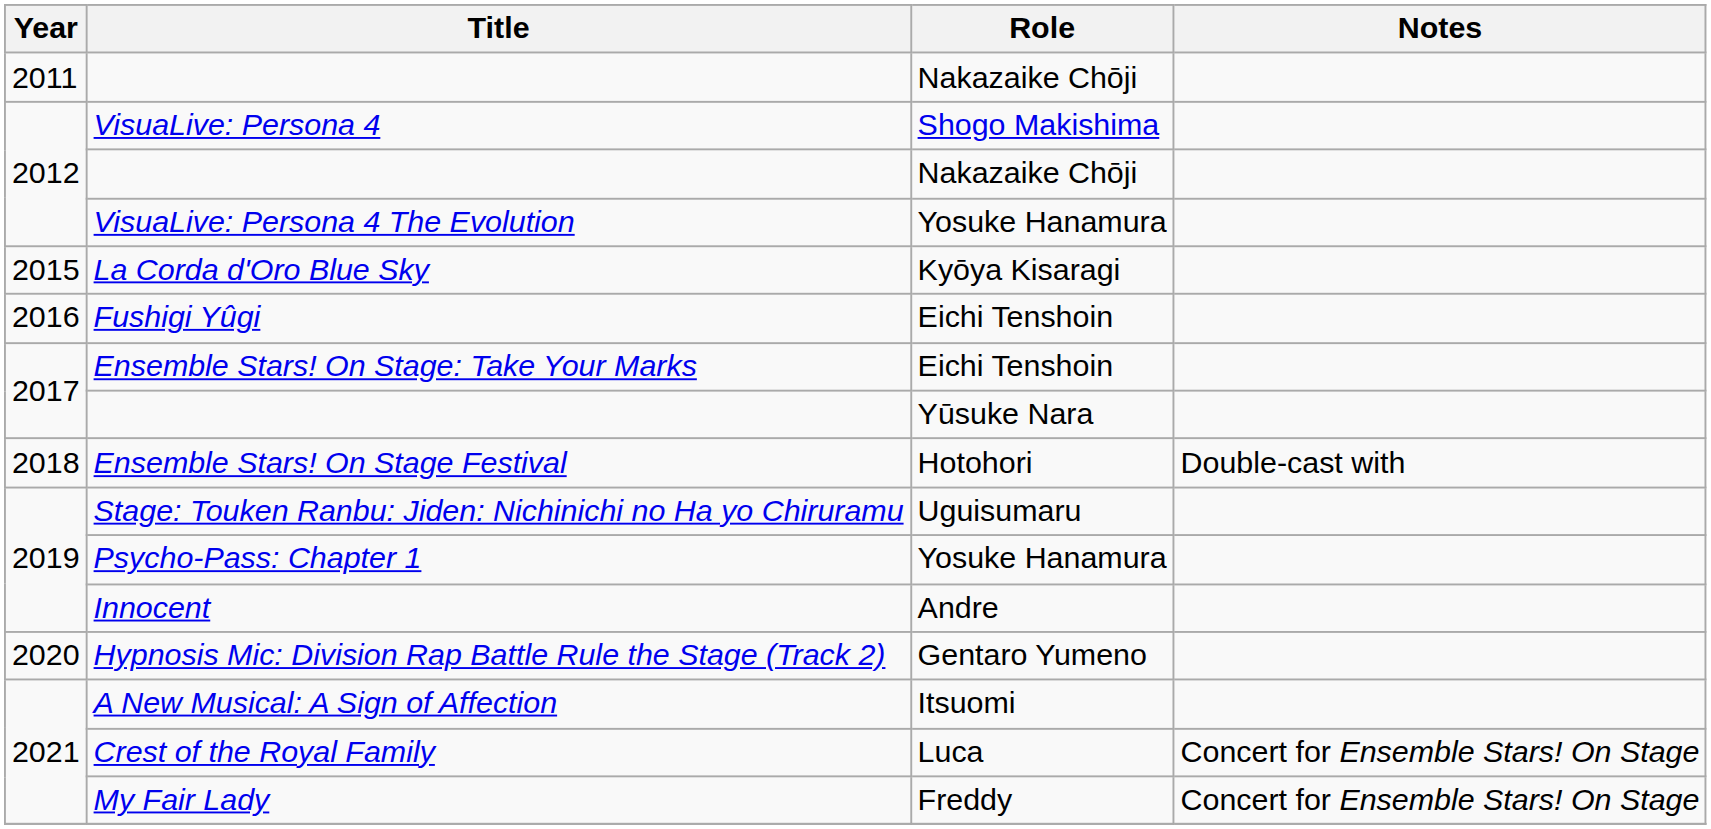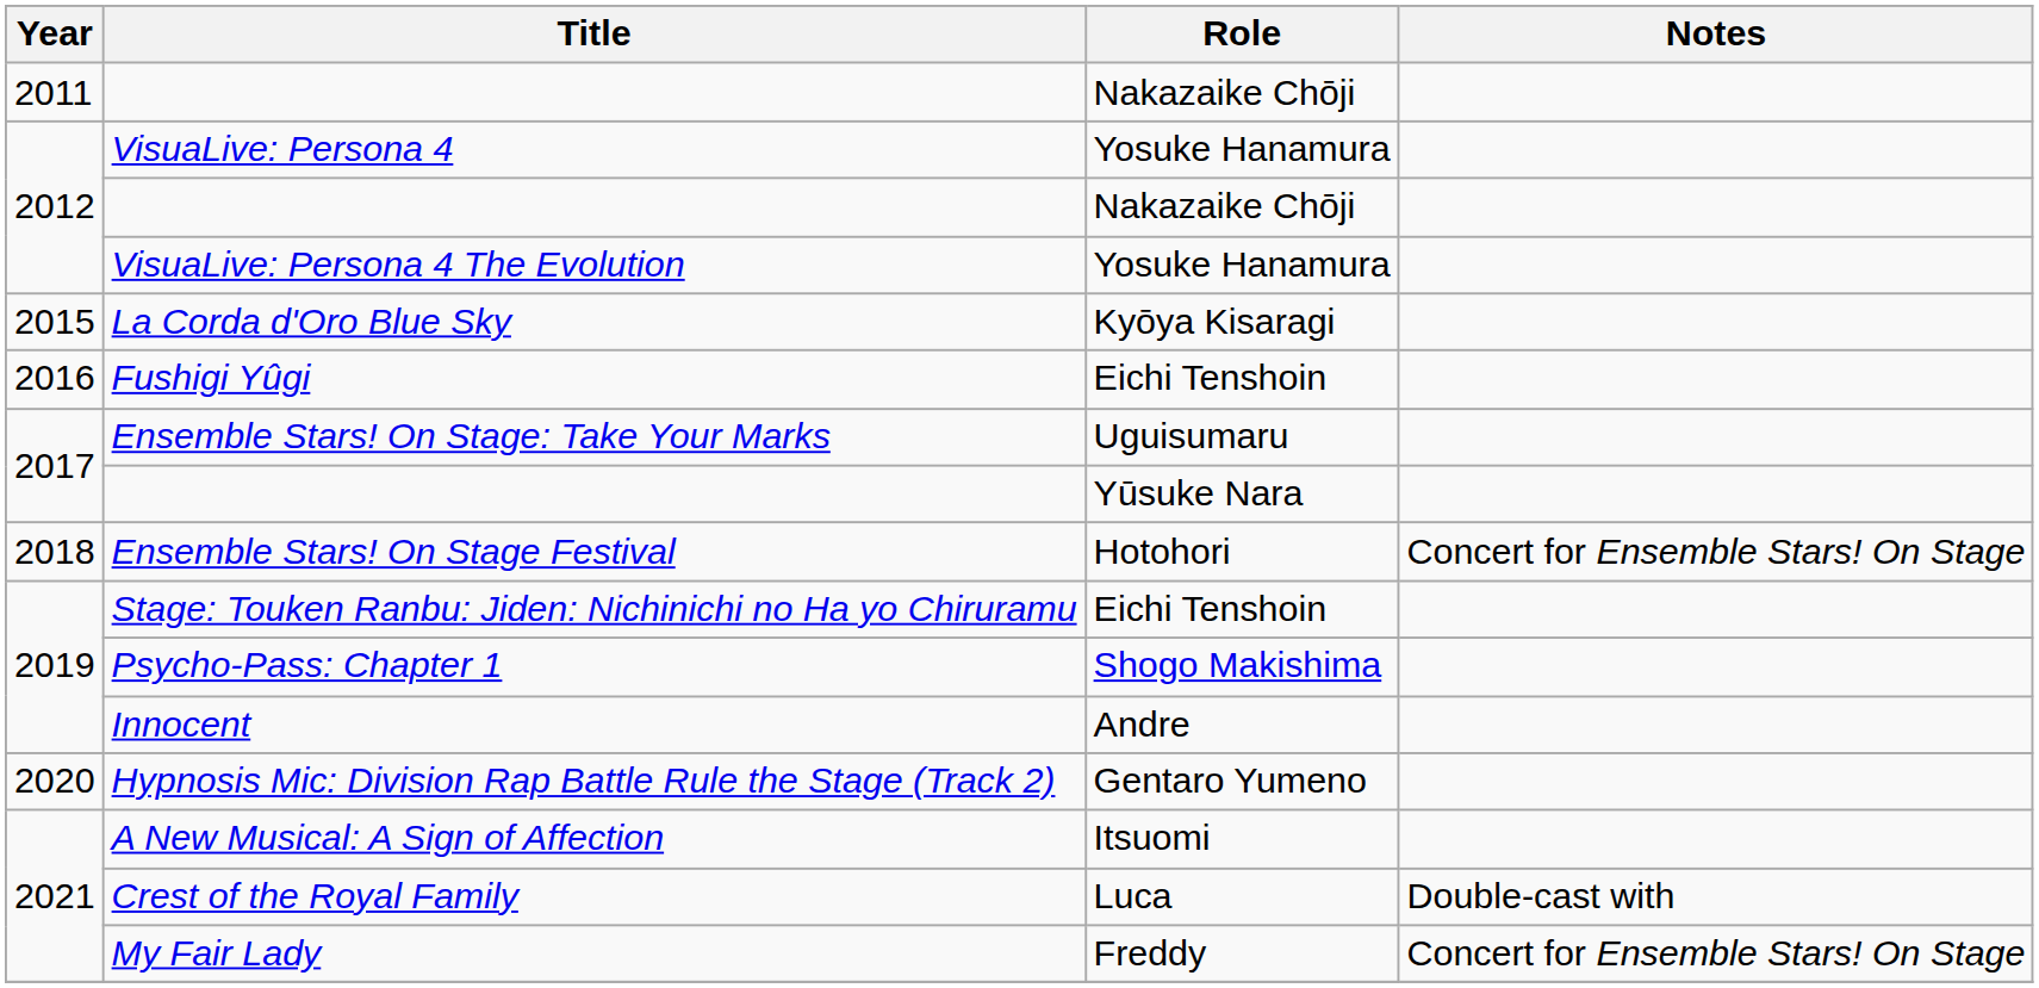VisuaLive: Persona 4 | Role: Shogo Makishima -> Yosuke Hanamura
Ensemble Stars! On Stage: Take Your Marks | Role: Eichi Tenshoin -> Uguisumaru
Ensemble Stars! On Stage Festival | Notes: Double-cast with -> Concert for Ensemble Stars! On Stage
Stage: Touken Ranbu: Jiden: Nichinichi no Ha yo Chiruramu | Role: Uguisumaru -> Eichi Tenshoin
Psycho-Pass: Chapter 1 | Role: Yosuke Hanamura -> Shogo Makishima
Crest of the Royal Family | Notes: Concert for Ensemble Stars! On Stage -> Double-cast with
